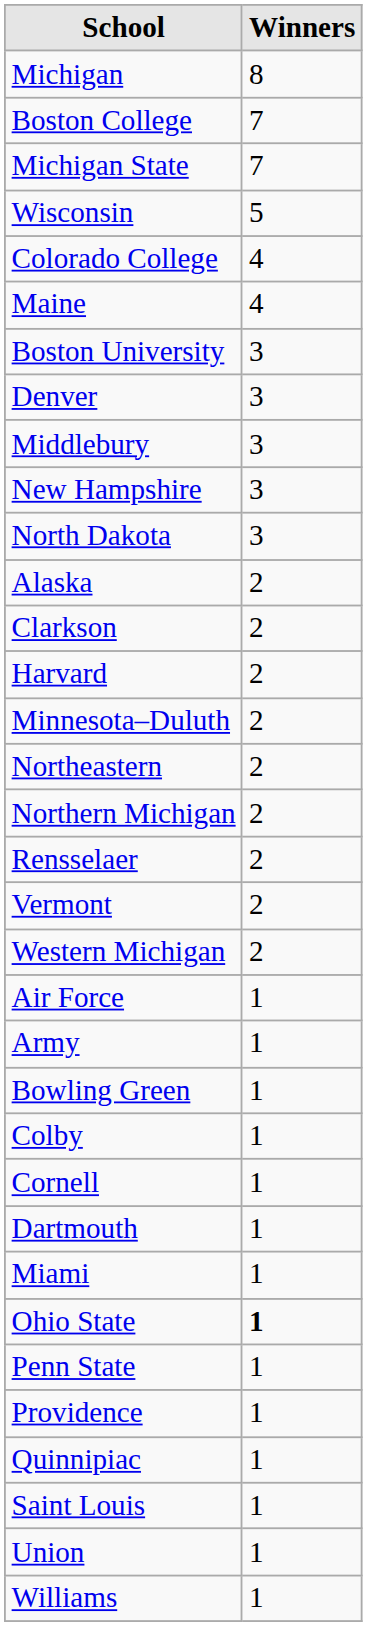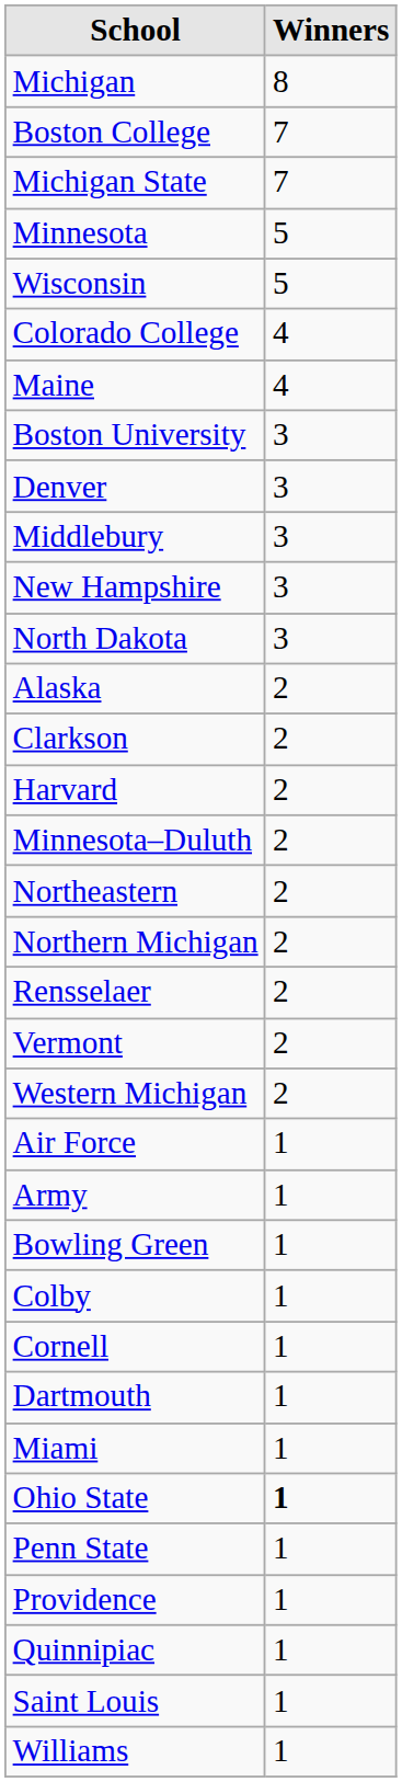+ row: Minnesota | 5
- row: Union | 1
